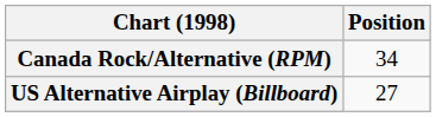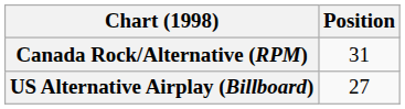Canada Rock/Alternative (RPM) | Position: 34 -> 31
